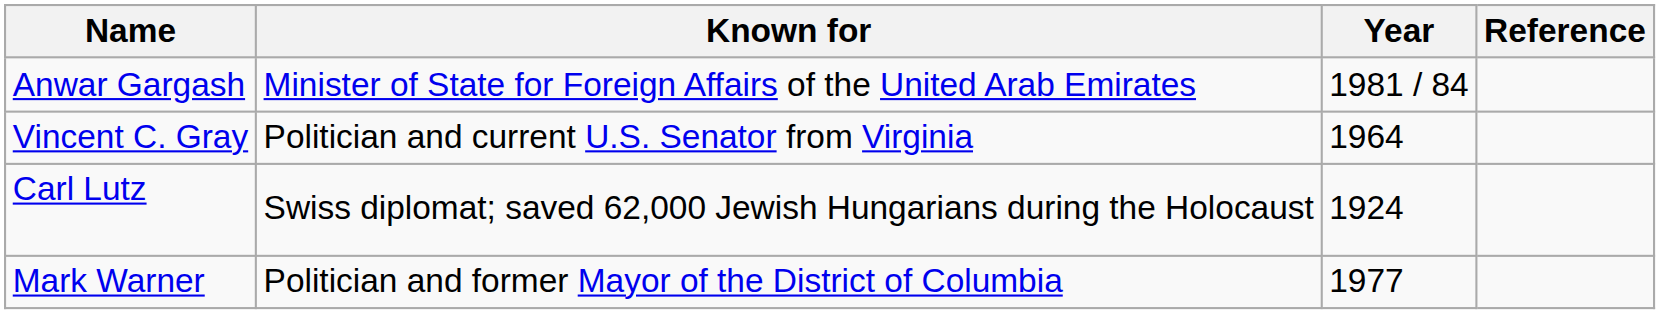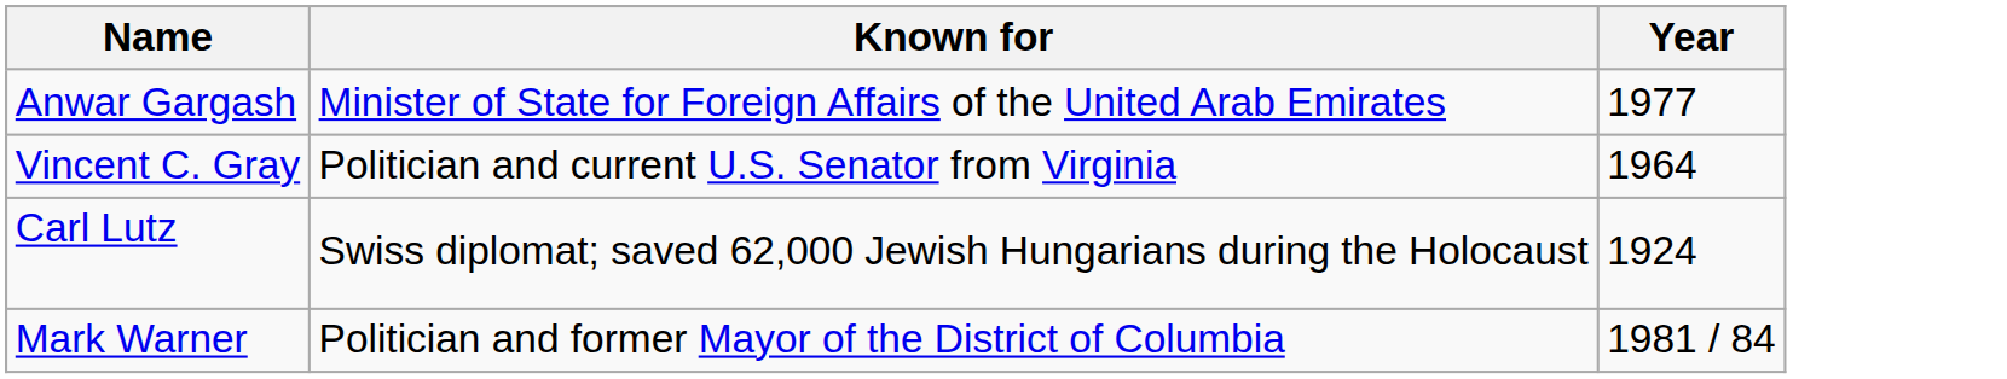- column: Reference
Anwar Gargash | Year: 1981 / 84 -> 1977
Mark Warner | Year: 1977 -> 1981 / 84
